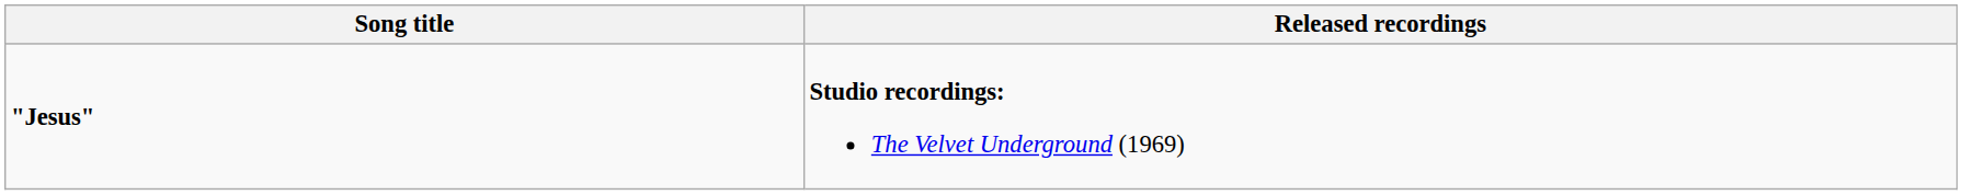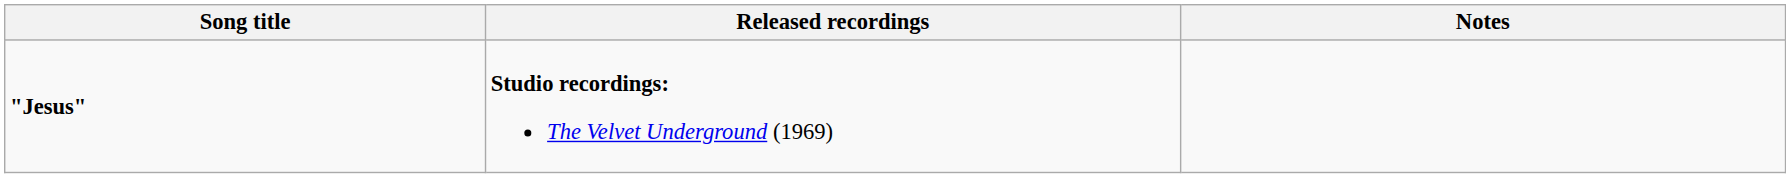+ column: Notes
